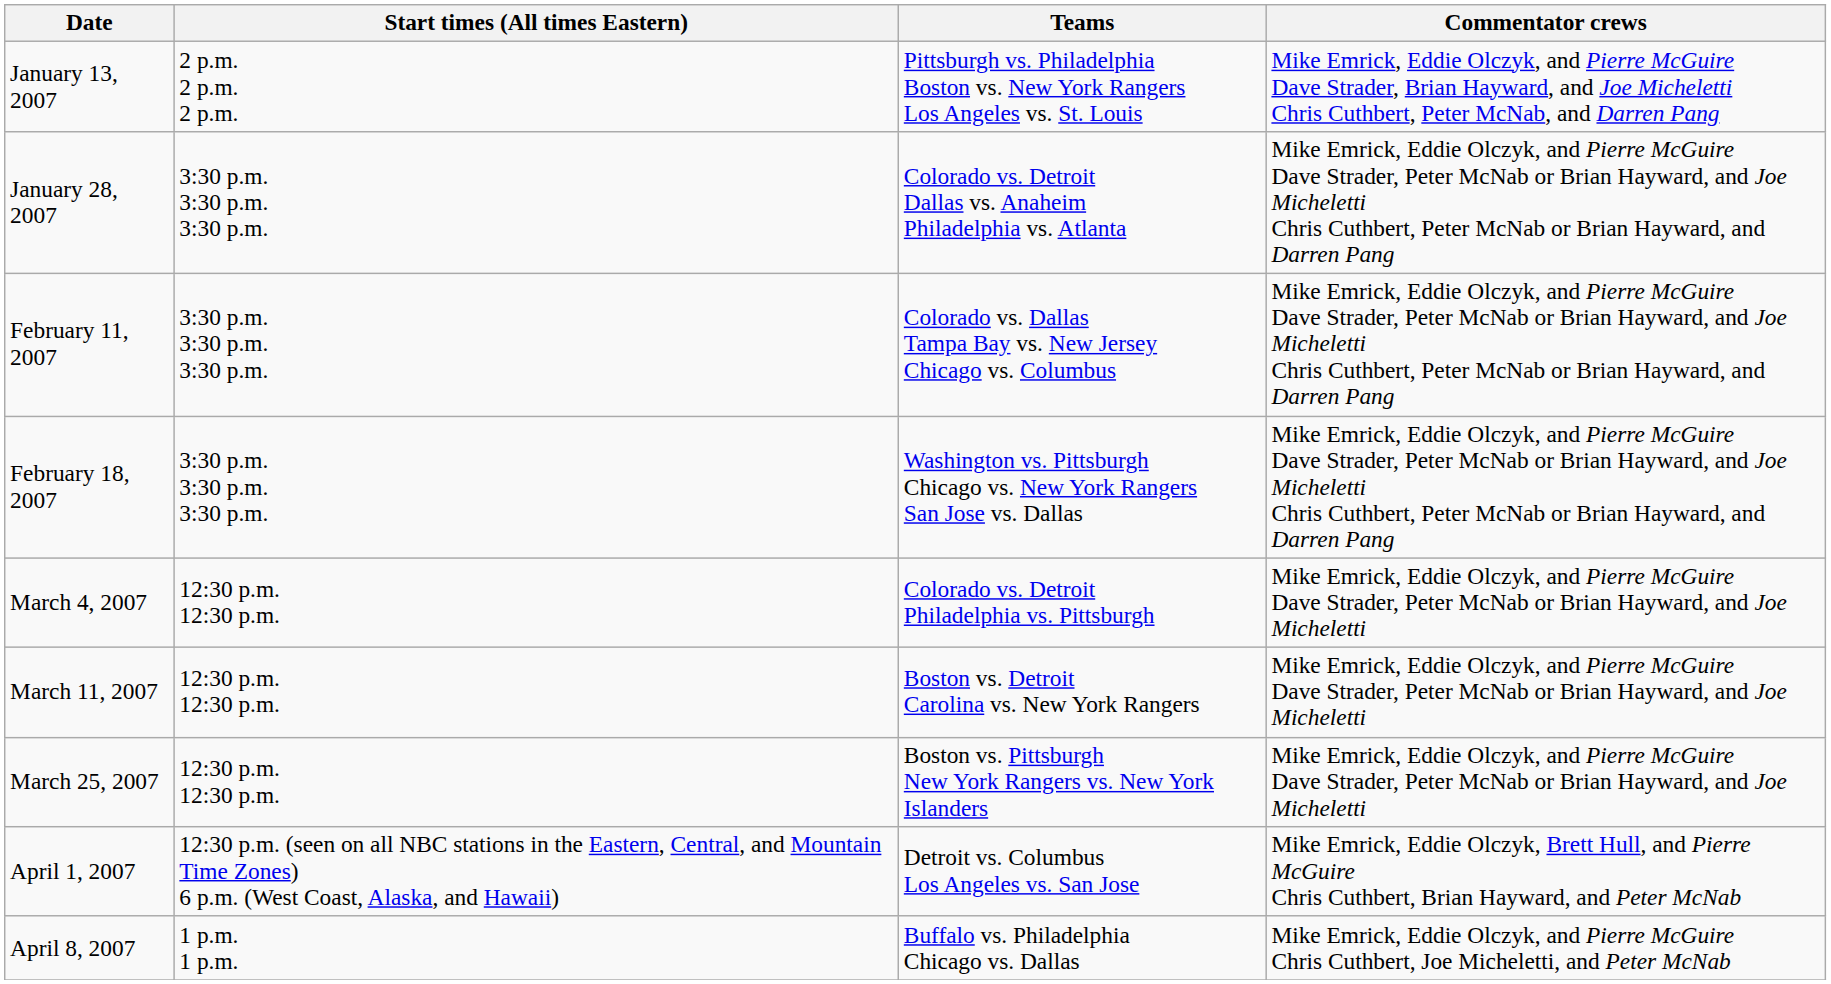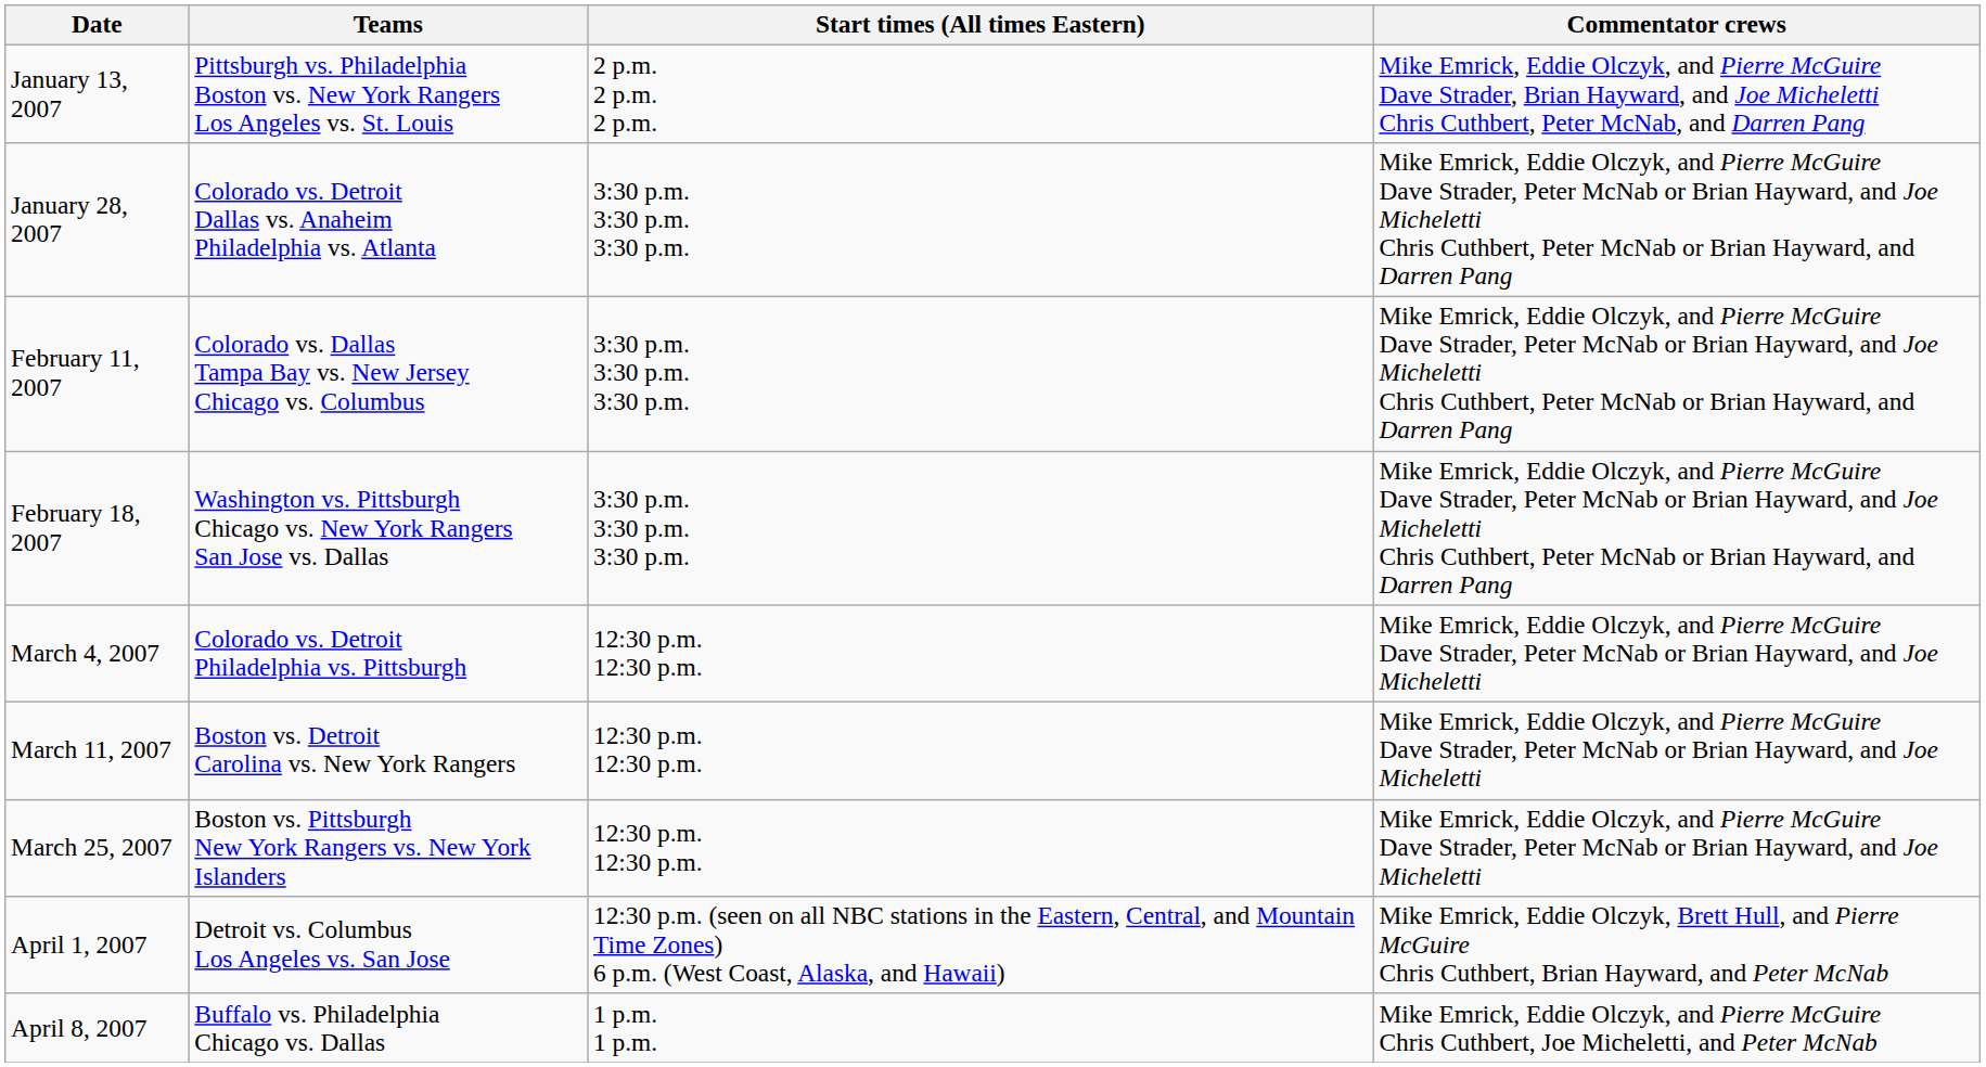columns swapped: Teams <-> Start times (All times Eastern)
